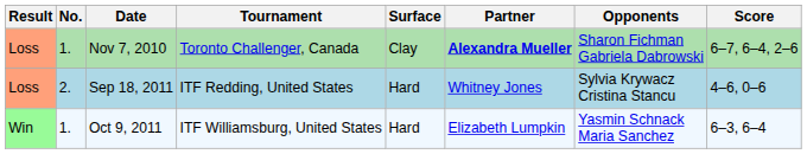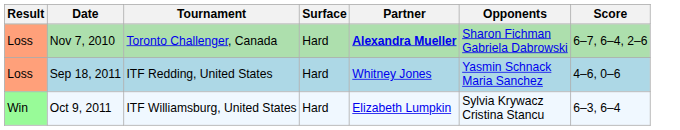- column: No. | 1. | 2. | 1.
Nov 7, 2010 | Surface: Clay -> Hard
Sep 18, 2011 | Opponents: Sylvia Krywacz Cristina Stancu -> Yasmin Schnack Maria Sanchez
Oct 9, 2011 | Opponents: Yasmin Schnack Maria Sanchez -> Sylvia Krywacz Cristina Stancu
